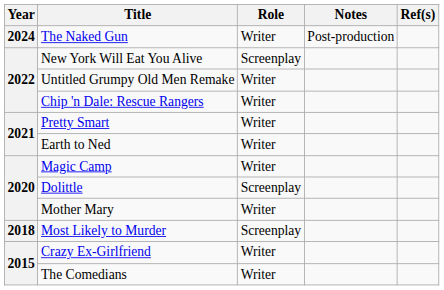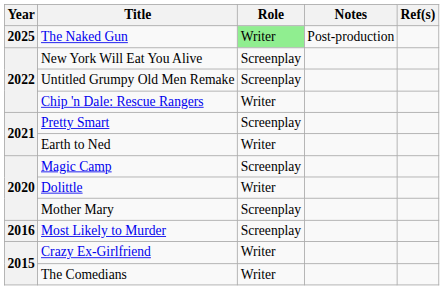The Naked Gun | Year: 2024 -> 2025
The Naked Gun | Role: no background -> lightgreen background
Untitled Grumpy Old Men Remake | Role: Writer -> Screenplay
Pretty Smart | Role: Writer -> Screenplay
Magic Camp | Role: Writer -> Screenplay
Dolittle | Role: Screenplay -> Writer
Mother Mary | Role: Writer -> Screenplay
Most Likely to Murder | Year: 2018 -> 2016
